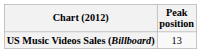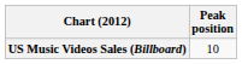US Music Videos Sales (Billboard) | Peak position: 13 -> 10
